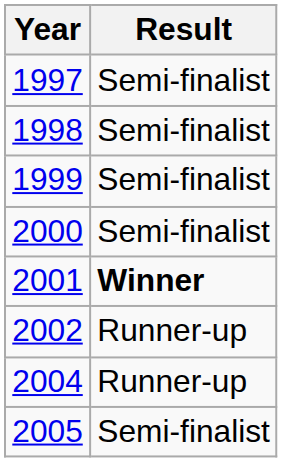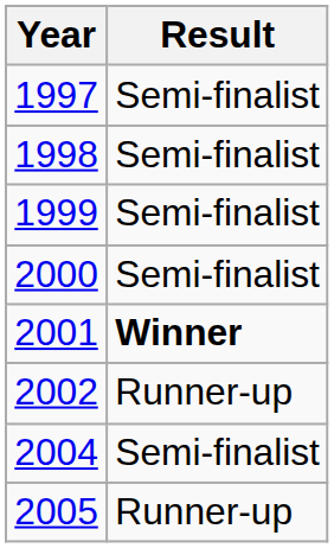2004 | Result: Runner-up -> Semi-finalist
2005 | Result: Semi-finalist -> Runner-up
